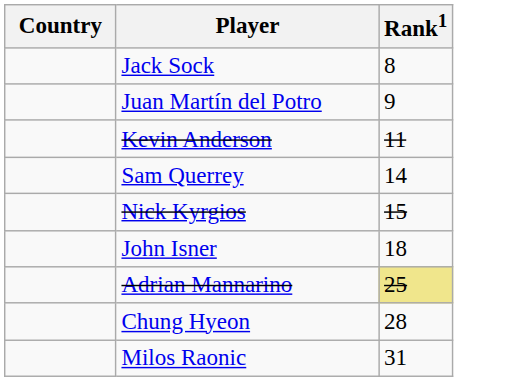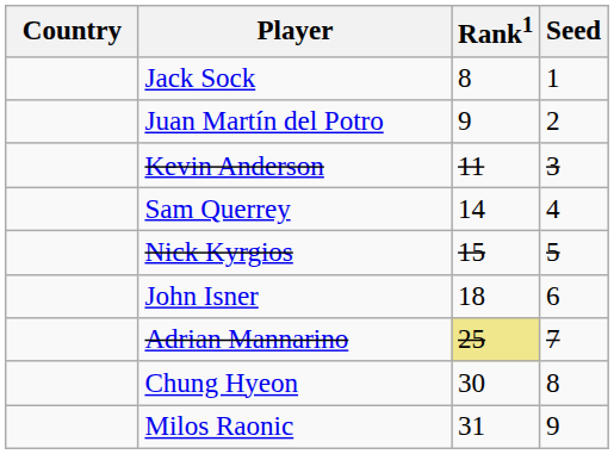+ column: Seed | 1 | 2 | 3 | 4 | 5 | 6 | 7 | 8 | 9
Chung Hyeon | Rank1: 28 -> 30
